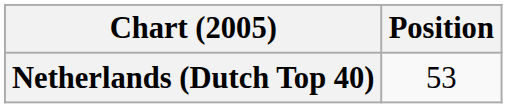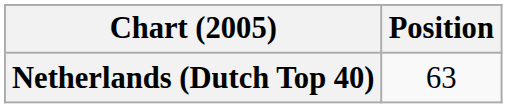Netherlands (Dutch Top 40) | Position: 53 -> 63
